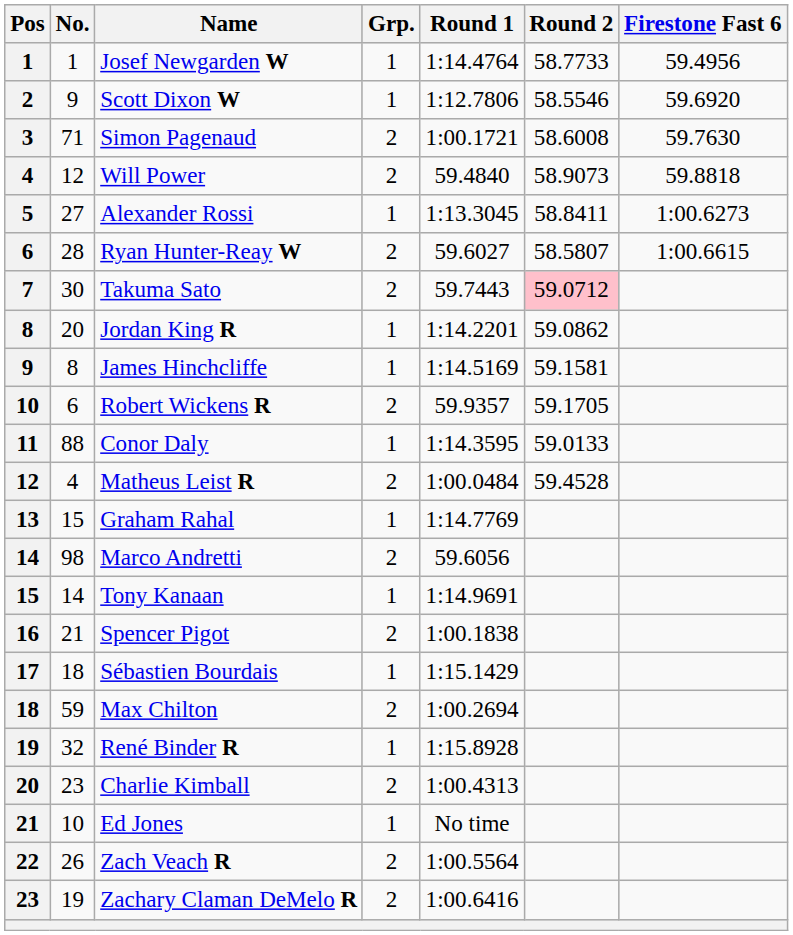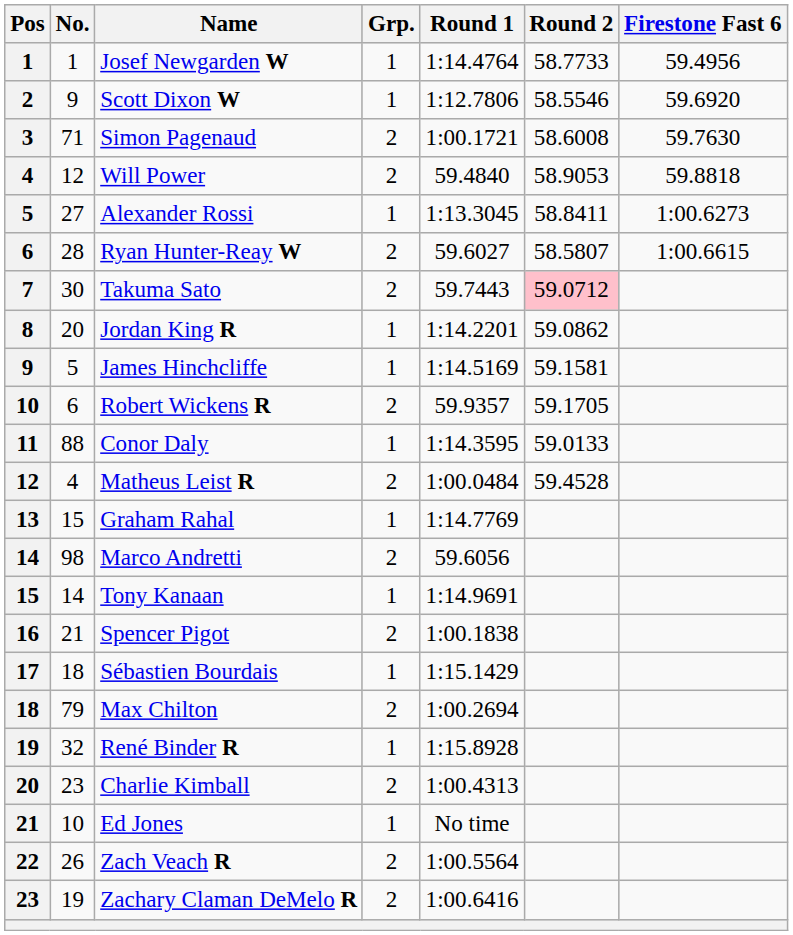Will Power | Round 2: 58.9073 -> 58.9053
James Hinchcliffe | No.: 8 -> 5
Max Chilton | No.: 59 -> 79
